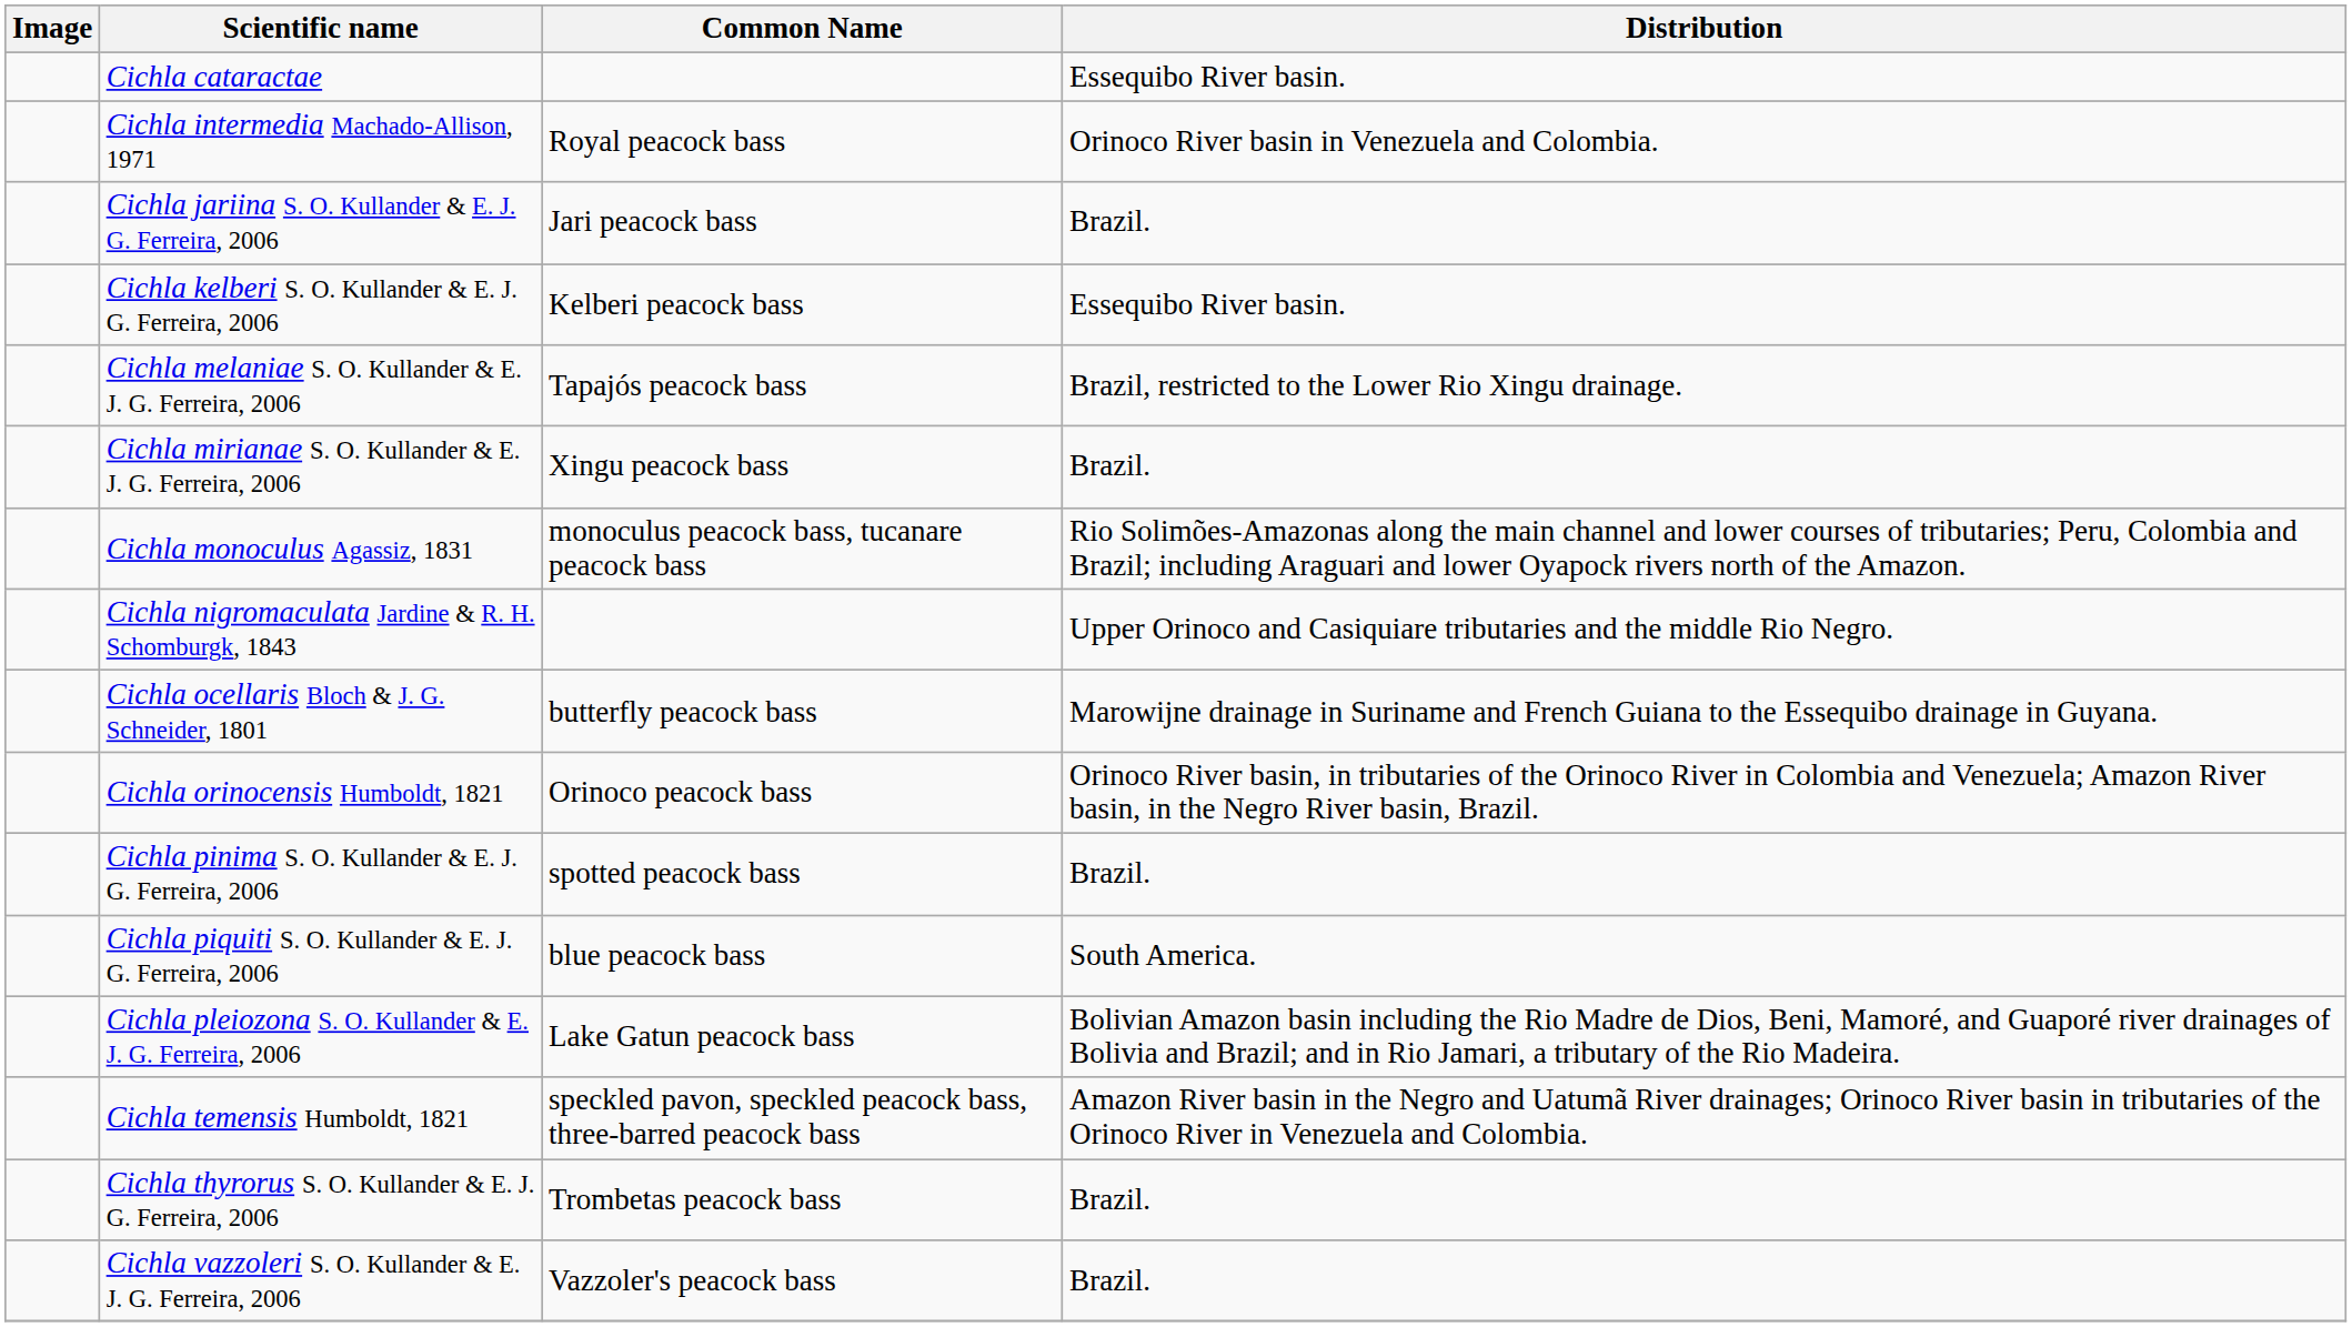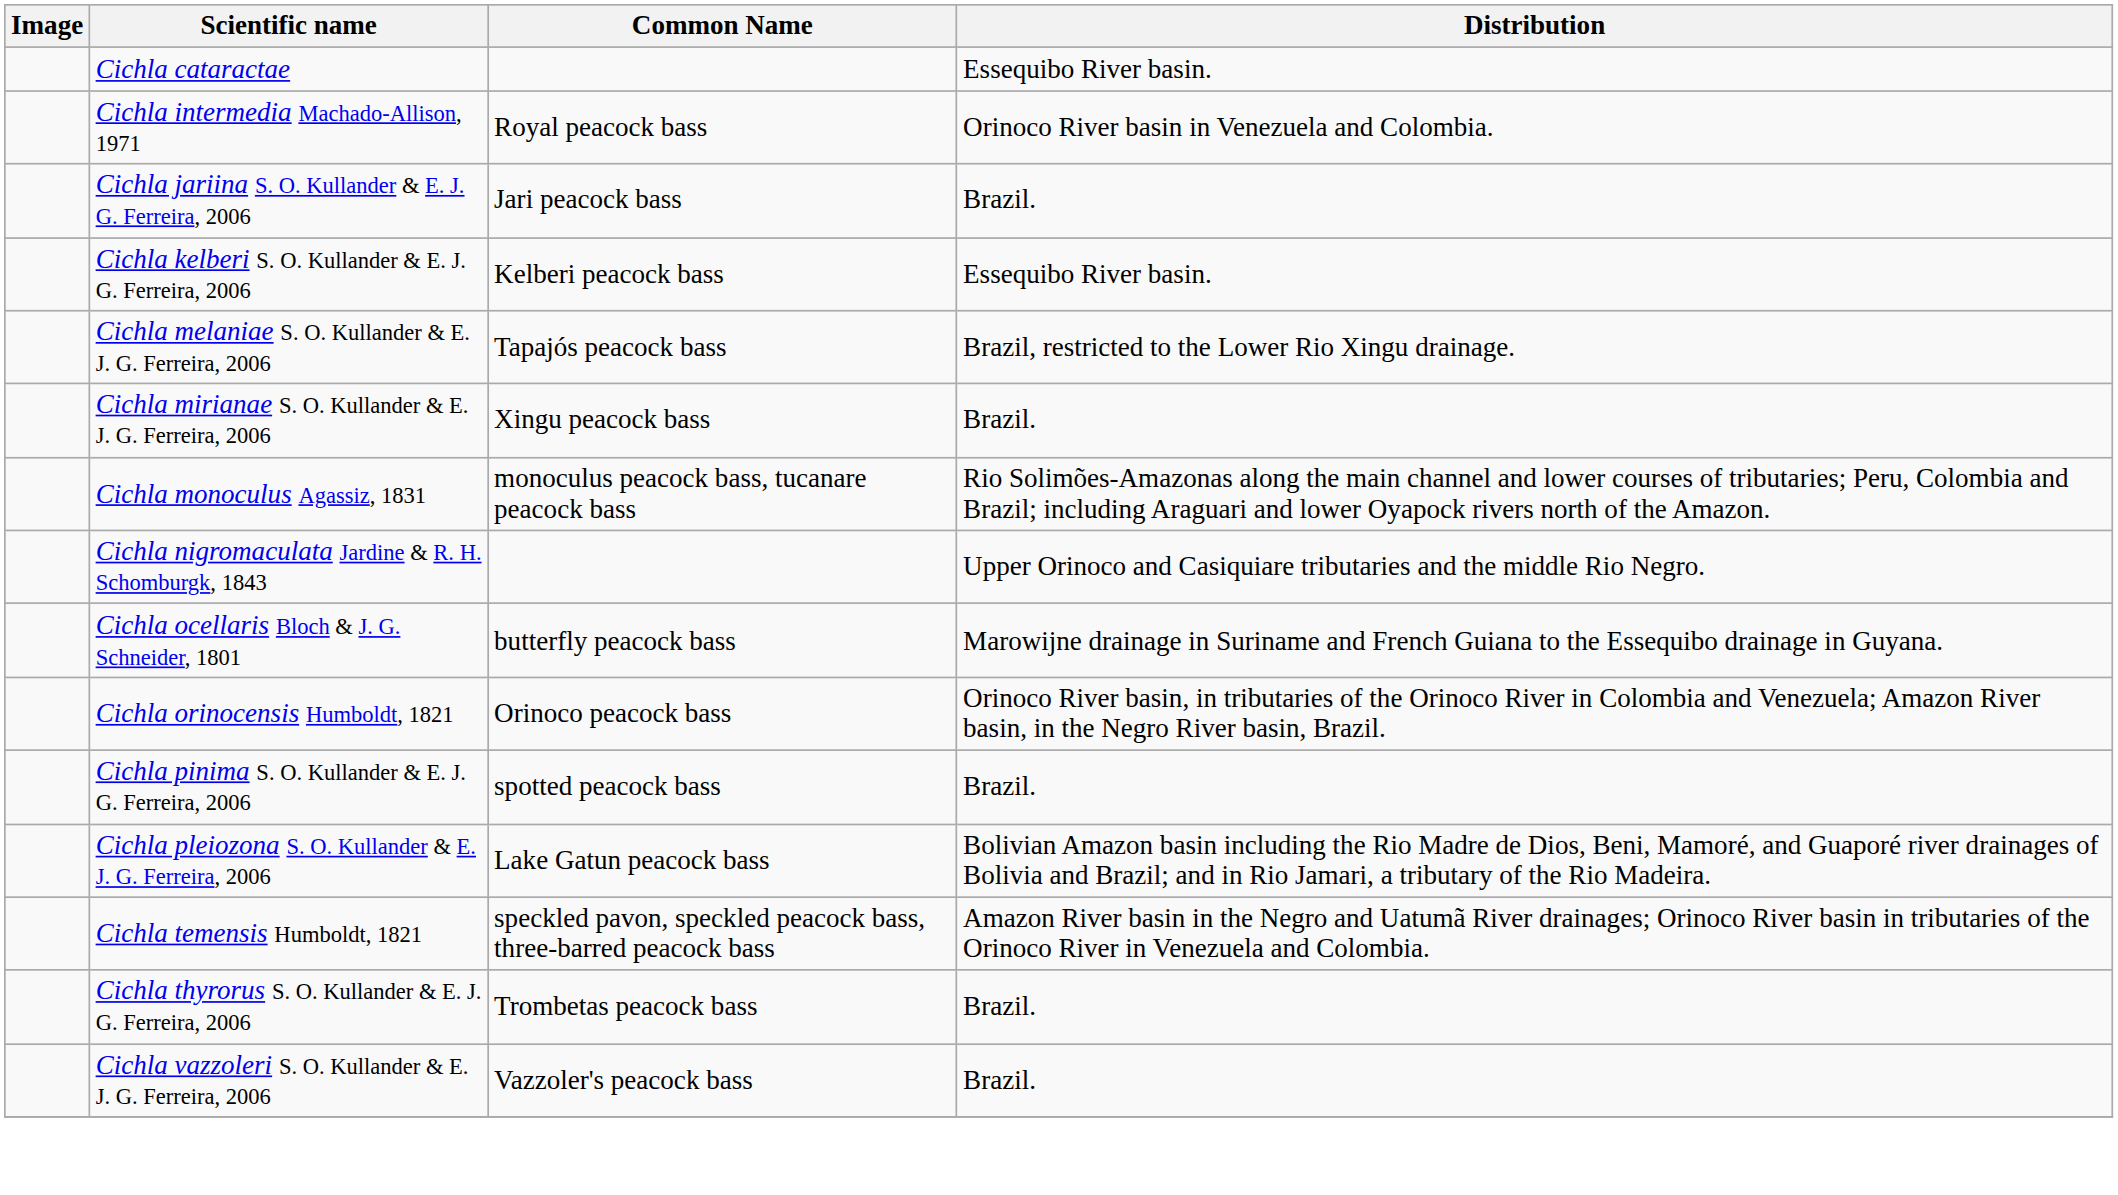- row: Cichla piquiti S. O. Kullander & E. J. G. Ferreira, 2006 | blue peacock bass | South America.
